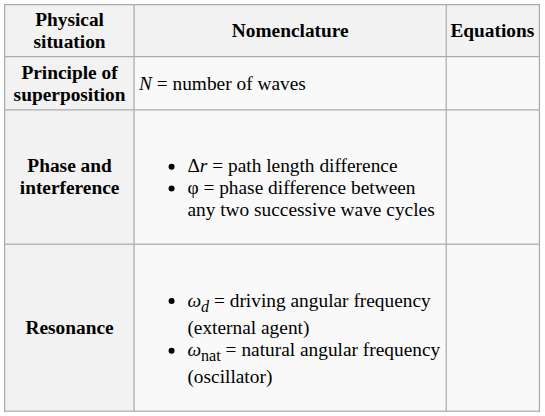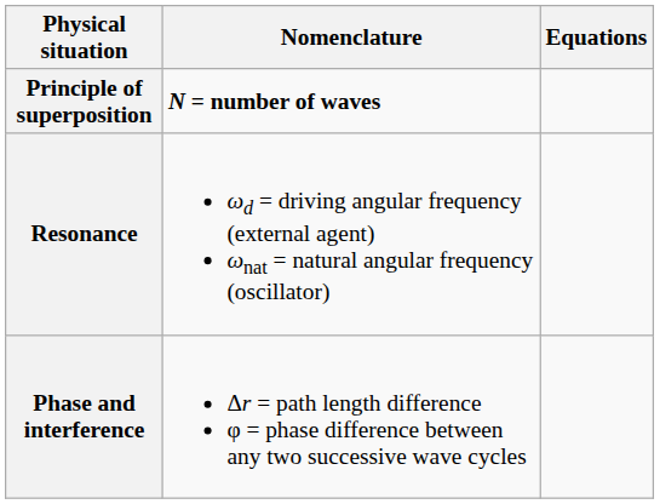Principle of superposition | Nomenclature: normal -> bold
rows swapped: Resonance <-> Phase and interference
